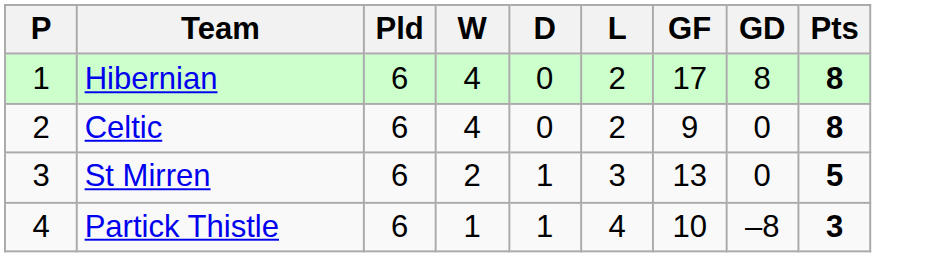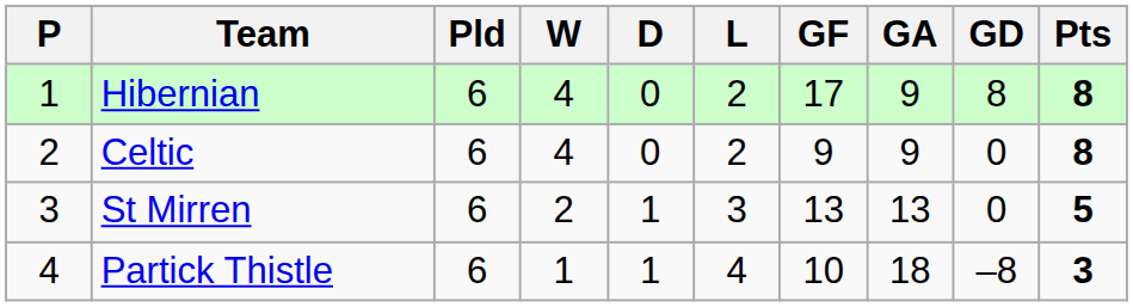+ column: GA | 9 | 9 | 13 | 18
